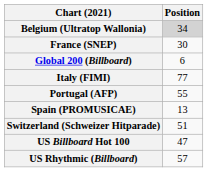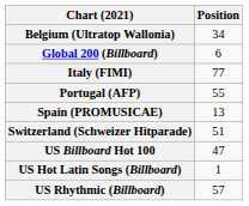Belgium (Ultratop Wallonia) | Position: lightgrey background -> no background
- row: France (SNEP) | 30
+ row: US Hot Latin Songs (Billboard) | 1
